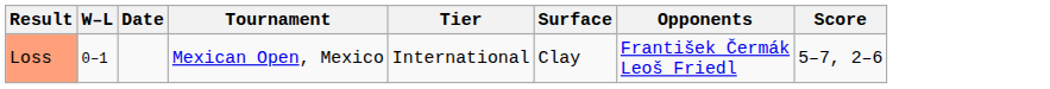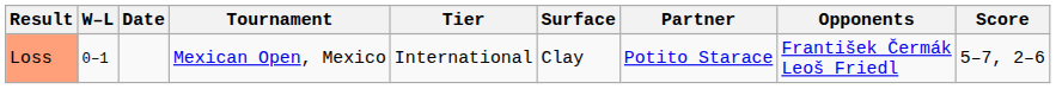+ column: Partner | Potito Starace
